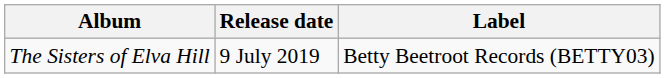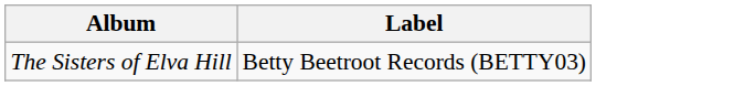- column: Release date | 9 July 2019
